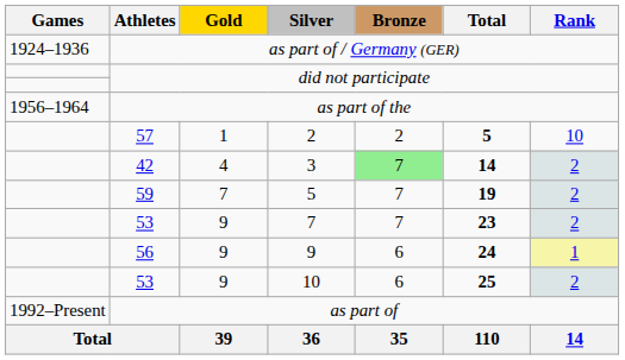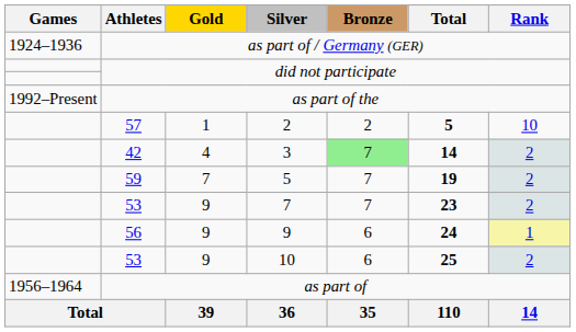as part of the | Games: 1956–1964 -> 1992–Present
as part of | Games: 1992–Present -> 1956–1964
